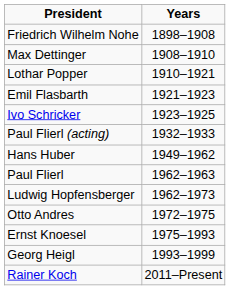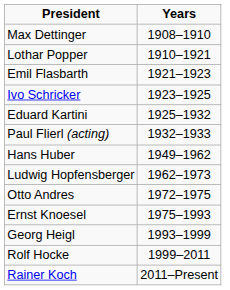- row: Friedrich Wilhelm Nohe | 1898–1908
+ row: Eduard Kartini | 1925–1932
- row: Paul Flierl | 1962–1963
+ row: Rolf Hocke | 1999–2011
